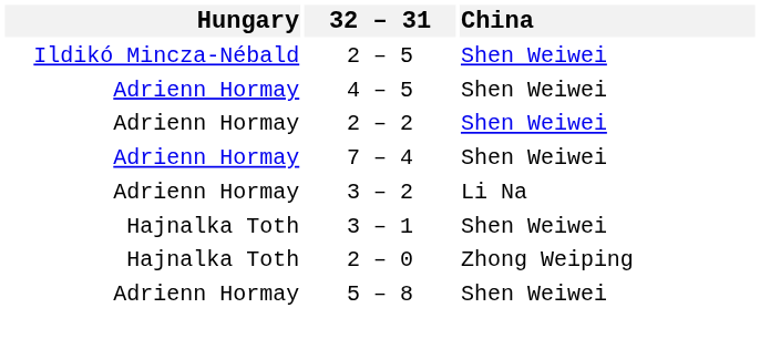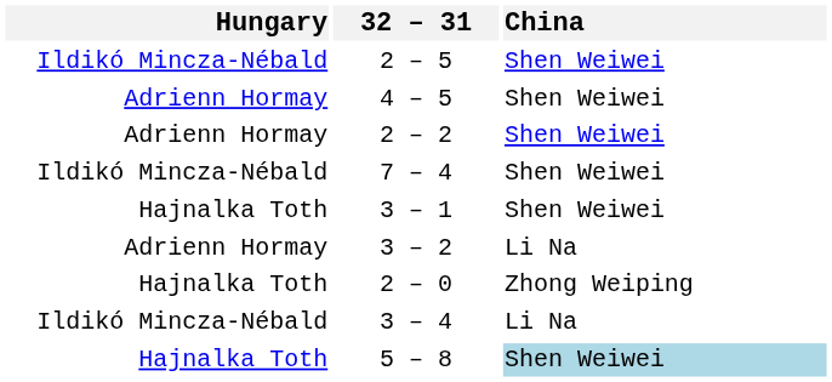7 – 4 | Hungary: Adrienn Hormay -> Ildikó Mincza-Nébald
rows swapped: 3 – 1 <-> 3 – 2
+ row: Ildikó Mincza-Nébald | 3 – 4 | Li Na
5 – 8 | Hungary: Adrienn Hormay -> Hajnalka Toth
5 – 8 | China: no background -> lightblue background
